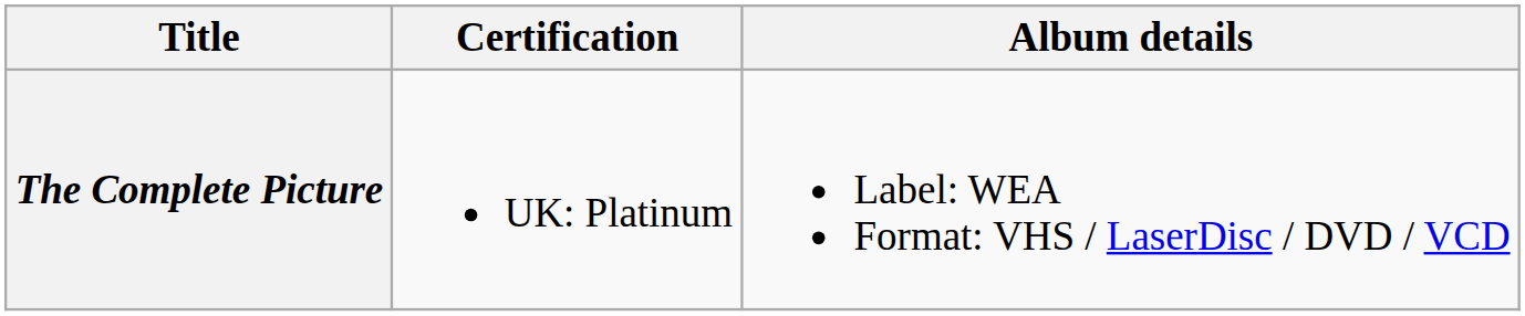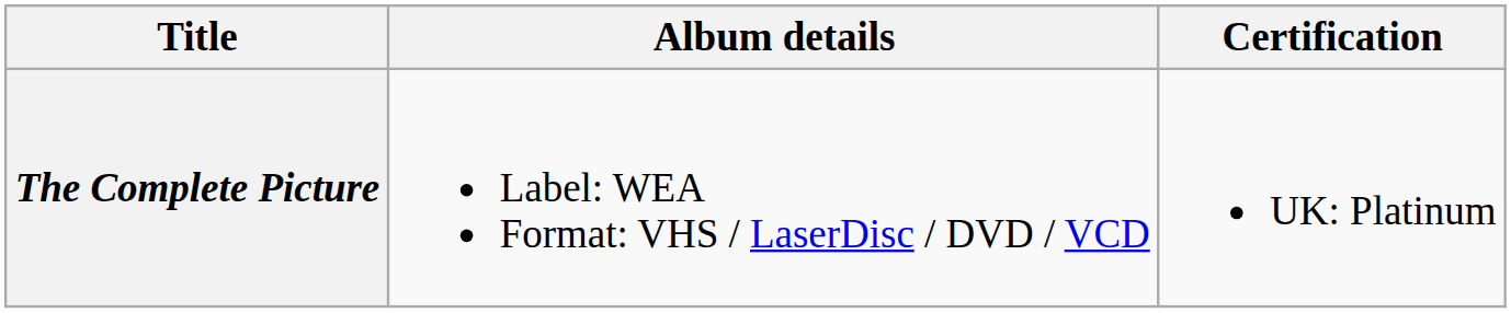columns swapped: Album details <-> Certification
